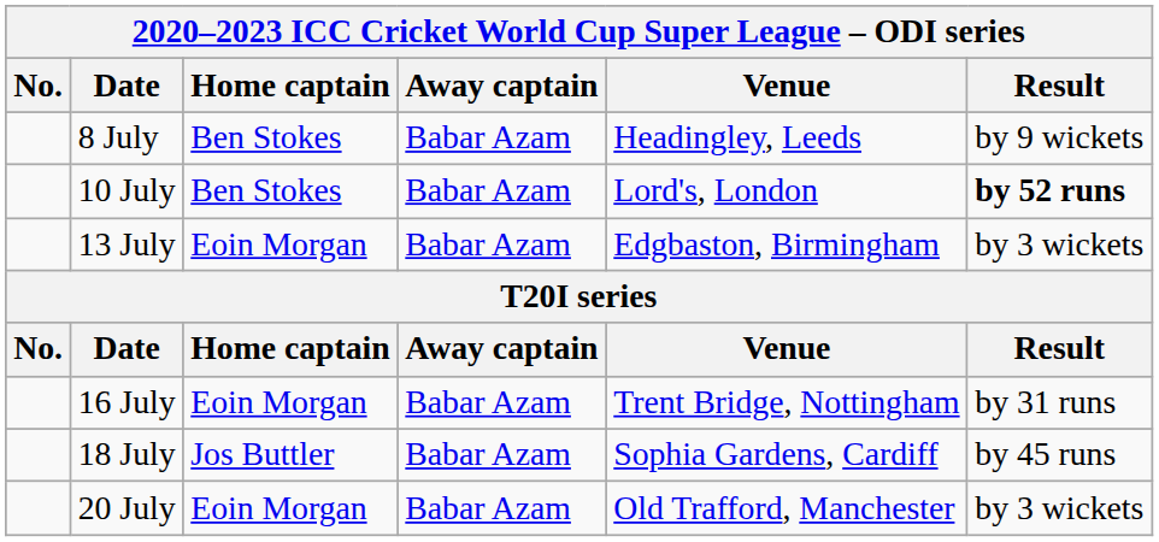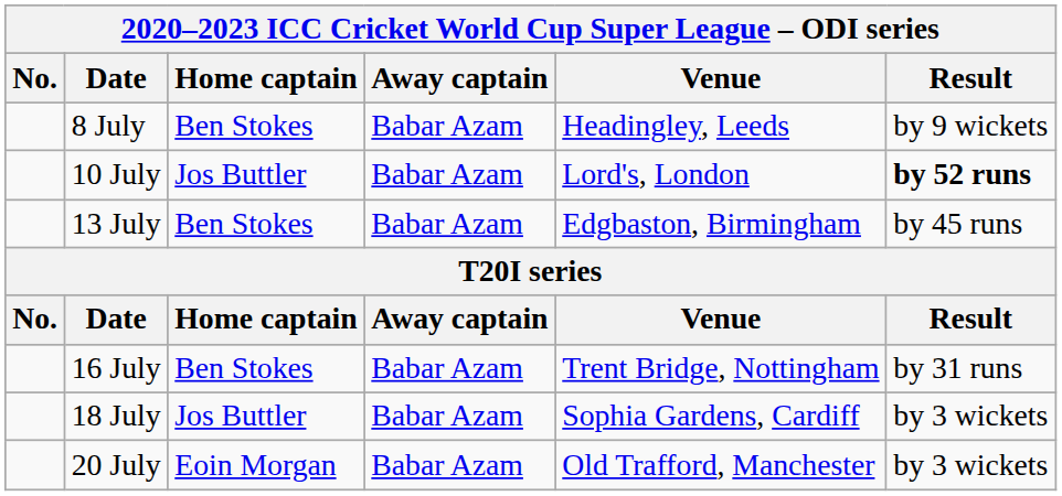10 July | Home captain: Ben Stokes -> Jos Buttler
13 July | Home captain: Eoin Morgan -> Ben Stokes
13 July | Result: by 3 wickets -> by 45 runs
16 July | Home captain: Eoin Morgan -> Ben Stokes
18 July | Result: by 45 runs -> by 3 wickets
